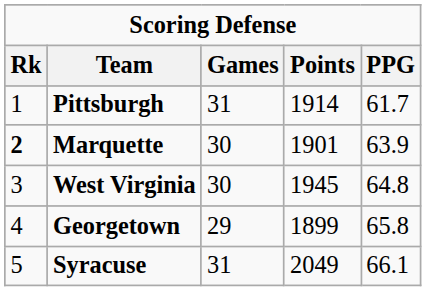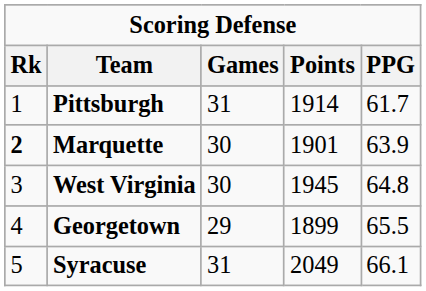Georgetown | PPG: 65.8 -> 65.5
